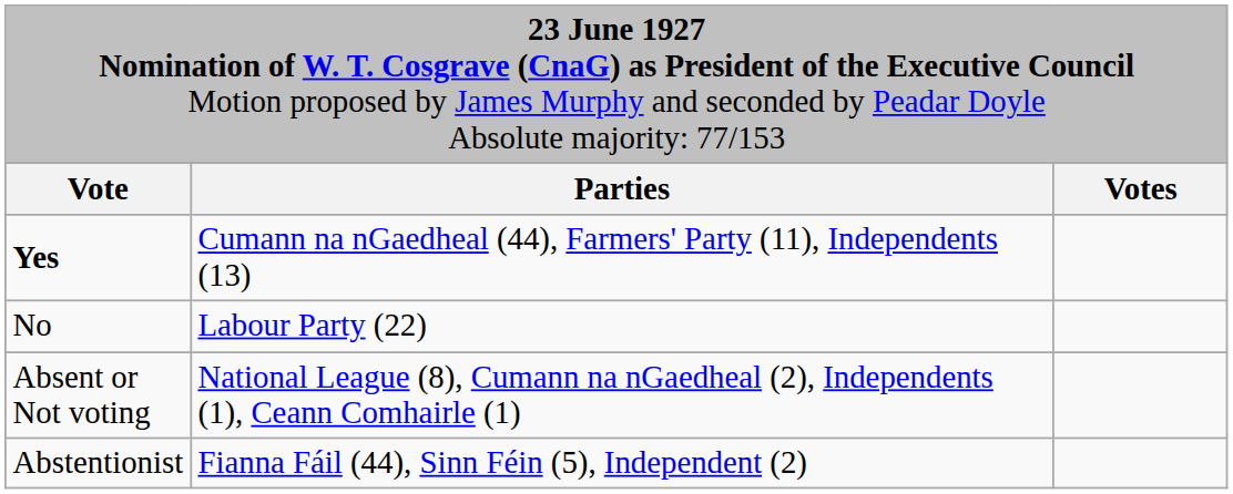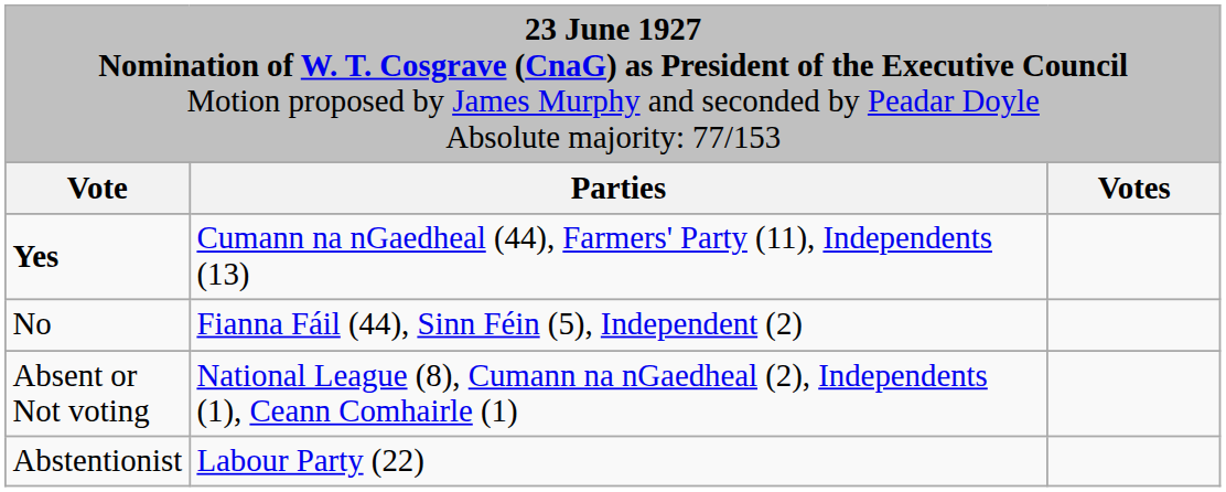No | column 2: Labour Party (22) -> Fianna Fáil (44), Sinn Féin (5), Independent (2)
Abstentionist | column 2: Fianna Fáil (44), Sinn Féin (5), Independent (2) -> Labour Party (22)
